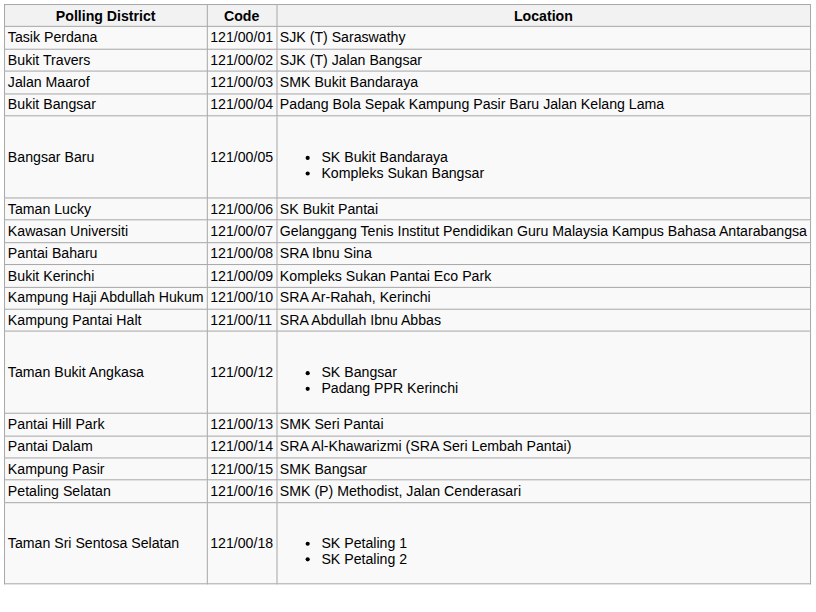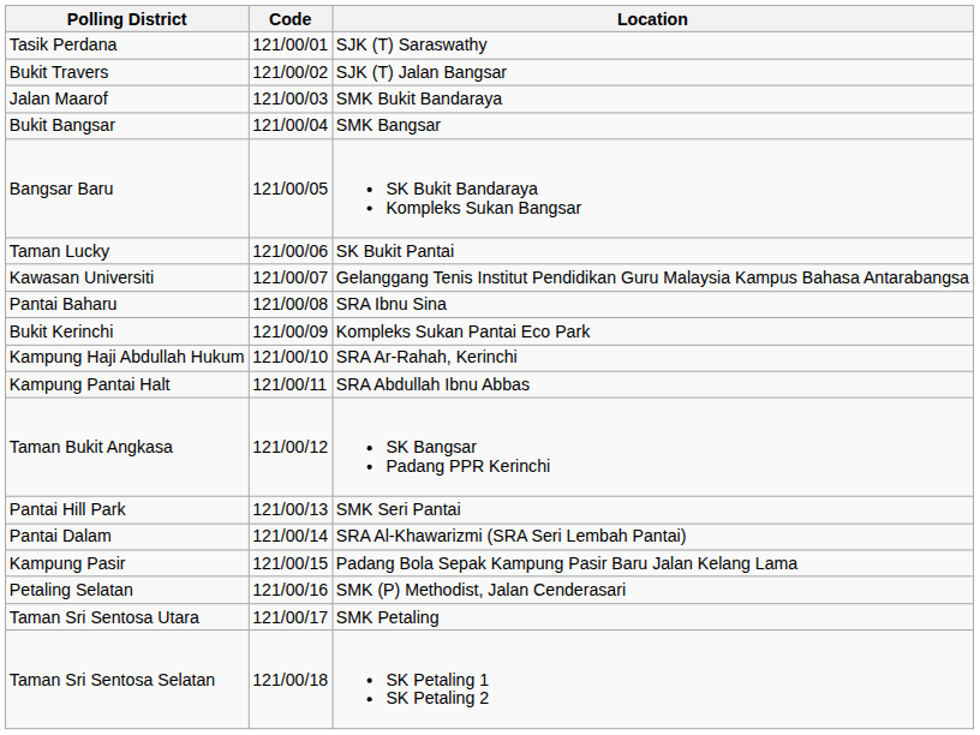Bukit Bangsar | Location: Padang Bola Sepak Kampung Pasir Baru Jalan Kelang Lama -> SMK Bangsar
Kampung Pasir | Location: SMK Bangsar -> Padang Bola Sepak Kampung Pasir Baru Jalan Kelang Lama
+ row: Taman Sri Sentosa Utara | 121/00/17 | SMK Petaling
